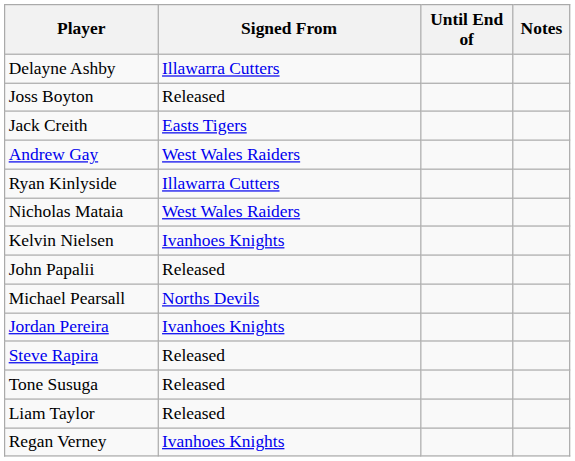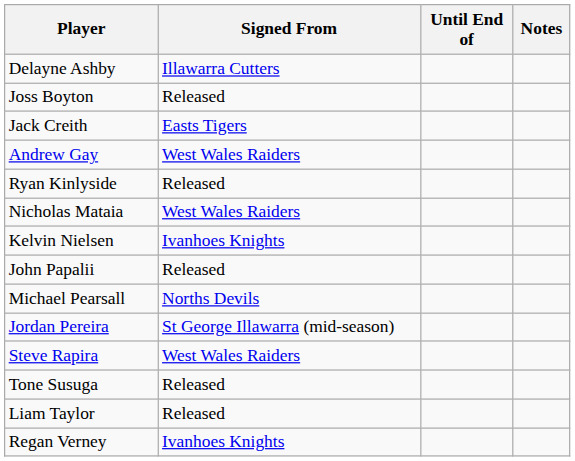Ryan Kinlyside | Signed From: Illawarra Cutters -> Released
Jordan Pereira | Signed From: Ivanhoes Knights -> St George Illawarra (mid-season)
Steve Rapira | Signed From: Released -> West Wales Raiders
